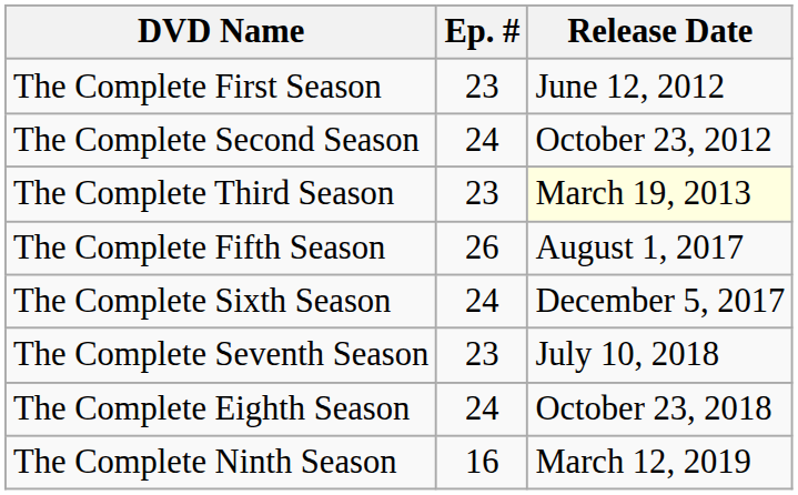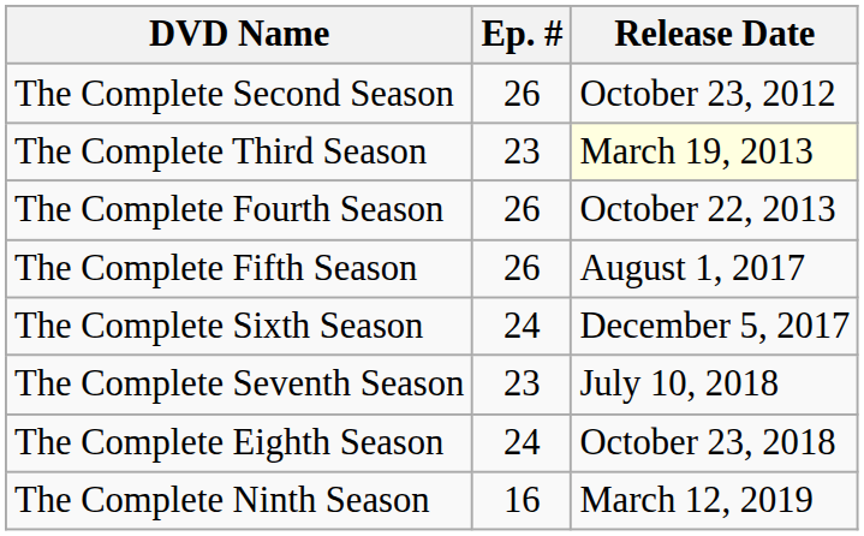- row: The Complete First Season | 23 | June 12, 2012
The Complete Second Season | Ep. #: 24 -> 26
+ row: The Complete Fourth Season | 26 | October 22, 2013
